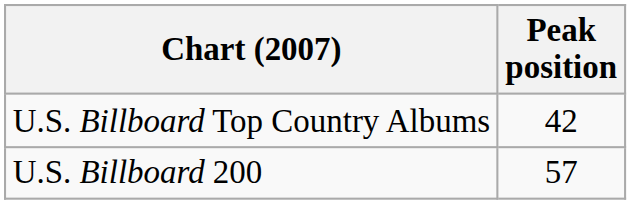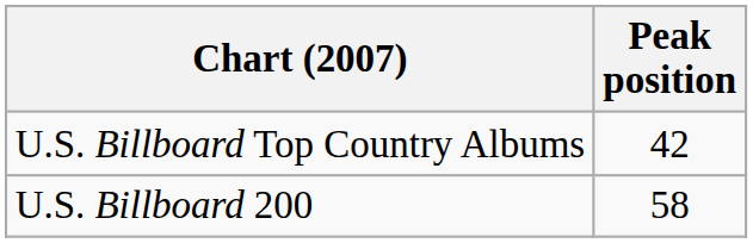U.S. Billboard 200 | Peak position: 57 -> 58
